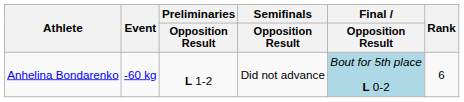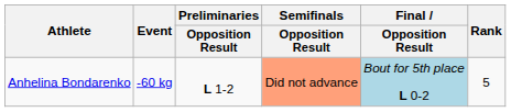Anhelina Bondarenko | Semifinals / Opposition Result: no background -> lightsalmon background
Anhelina Bondarenko | Rank: 6 -> 5
